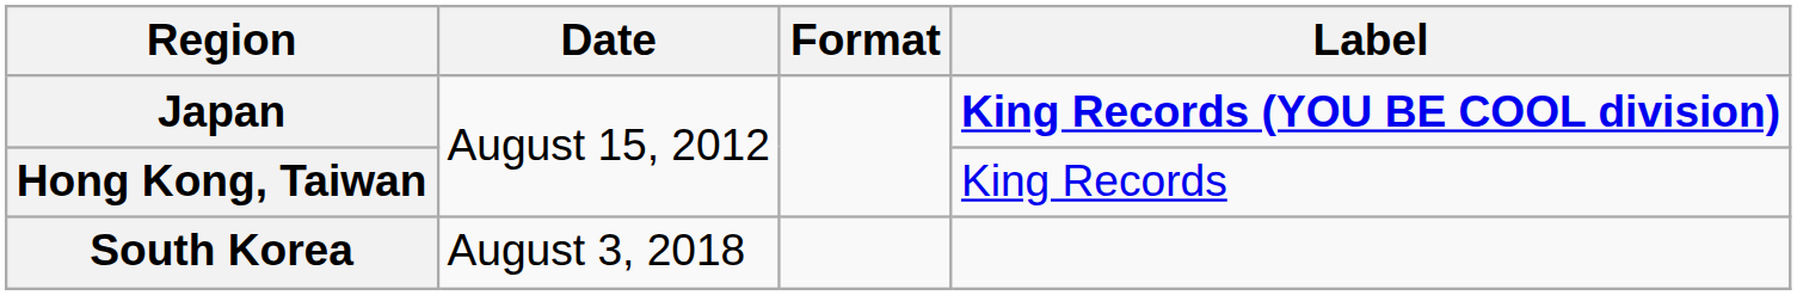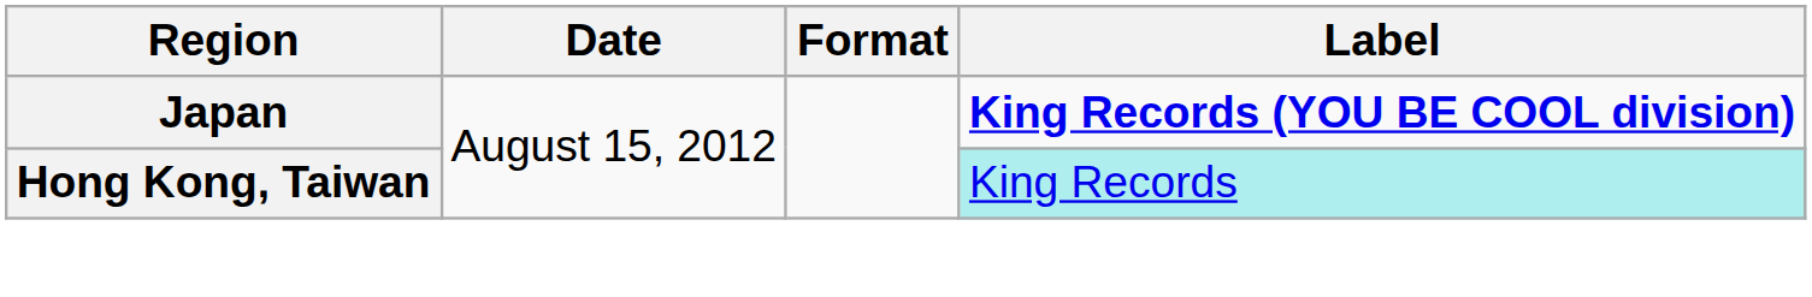Hong Kong, Taiwan | Label: no background -> paleturquoise background
- row: South Korea | August 3, 2018
